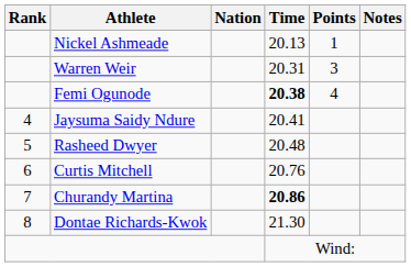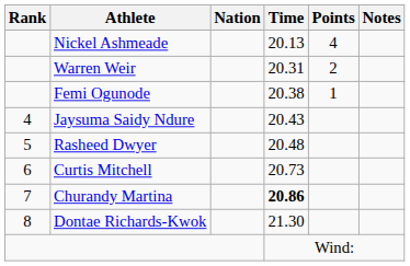Nickel Ashmeade | Points: 1 -> 4
Warren Weir | Points: 3 -> 2
Femi Ogunode | Time: bold -> normal
Femi Ogunode | Points: 4 -> 1
Jaysuma Saidy Ndure | Time: 20.41 -> 20.43
Curtis Mitchell | Time: 20.76 -> 20.73
